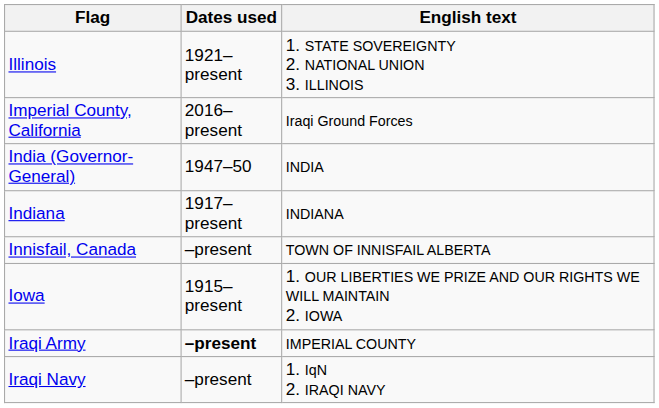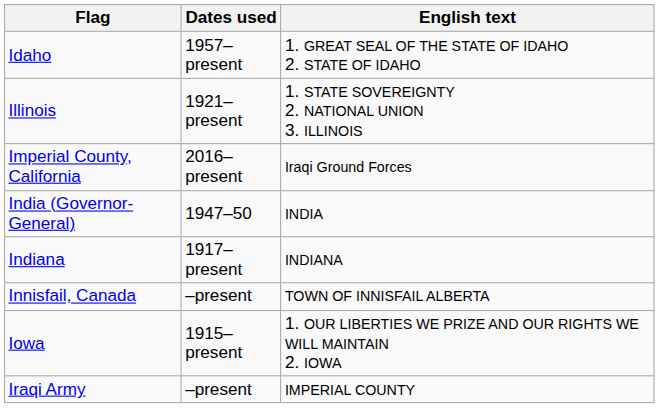+ row: Idaho | 1957–present | 1. GREAT SEAL OF THE STATE OF IDAHO 2. STATE OF IDAHO
Iraqi Army | Dates used: bold -> normal
- row: Iraqi Navy | –present | 1. IqN 2. IRAQI NAVY
